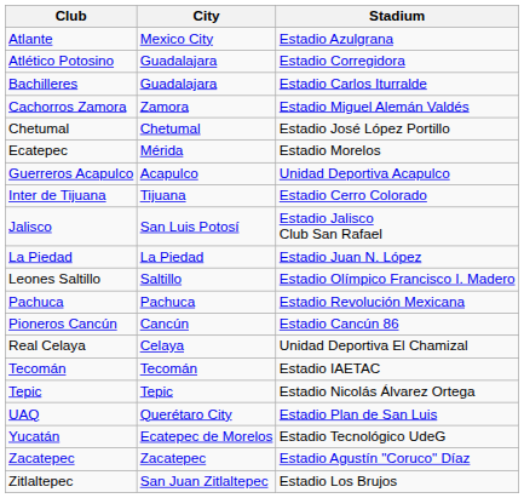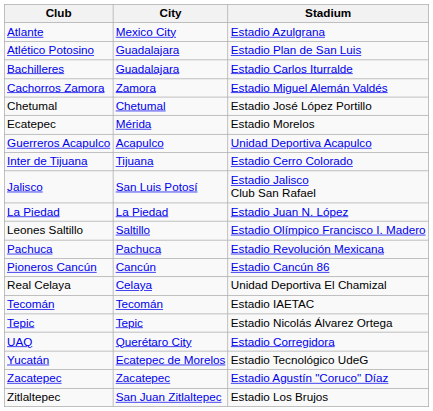Atlético Potosino | Stadium: Estadio Corregidora -> Estadio Plan de San Luis
UAQ | Stadium: Estadio Plan de San Luis -> Estadio Corregidora
